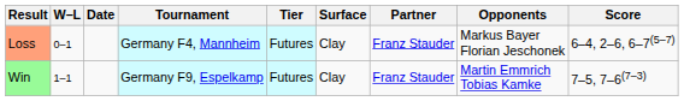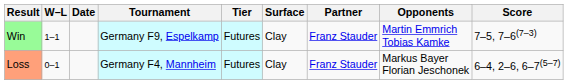rows swapped: Loss <-> Win
